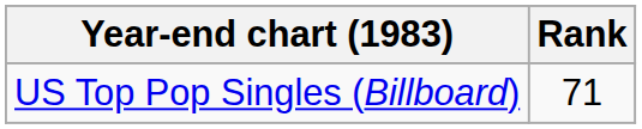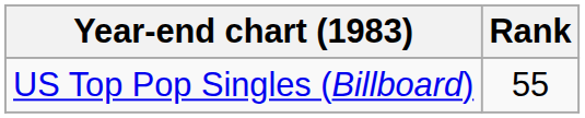US Top Pop Singles (Billboard) | Rank: 71 -> 55
